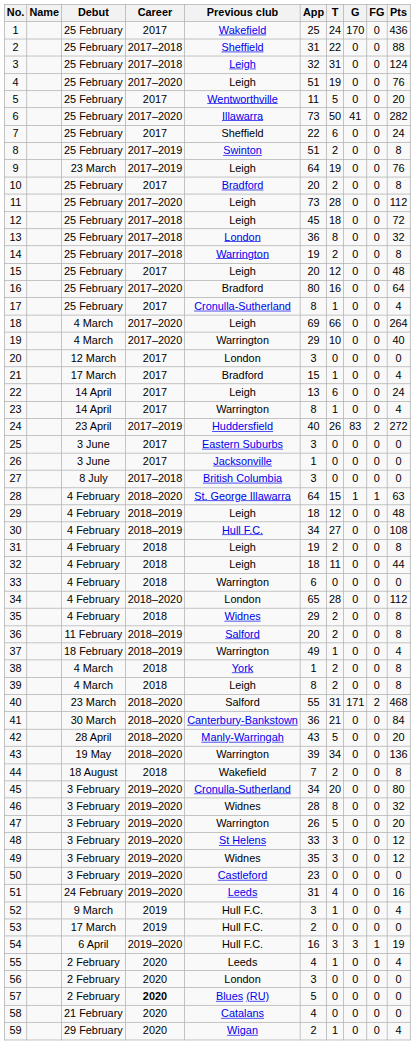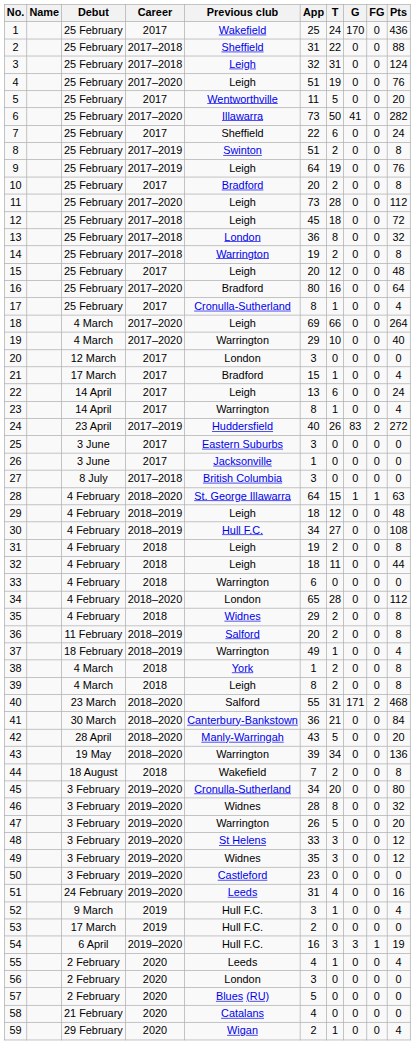9 | Debut: 23 March -> 25 February
57 | Career: bold -> normal
